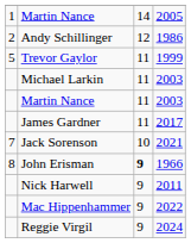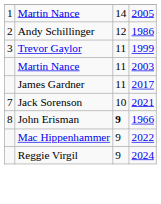Trevor Gaylor | column 1: 5 -> 3
- row: Michael Larkin | 11 | 2003
- row: Nick Harwell | 9 | 2011
